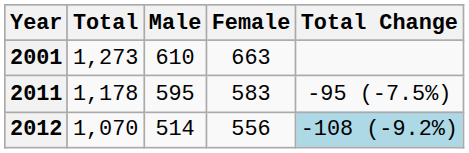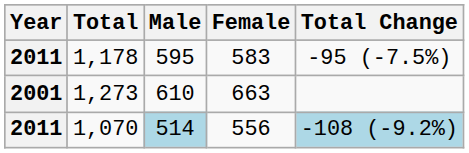rows swapped: 1,273 <-> 1,178
1,070 | Year: 2012 -> 2011
1,070 | Male: no background -> lightblue background
